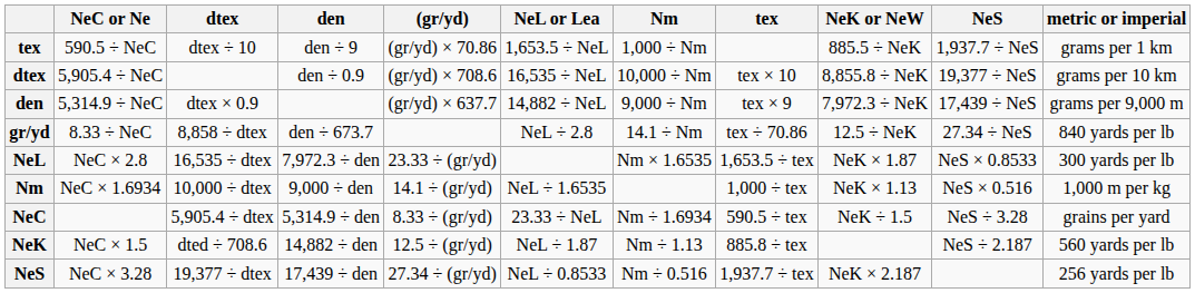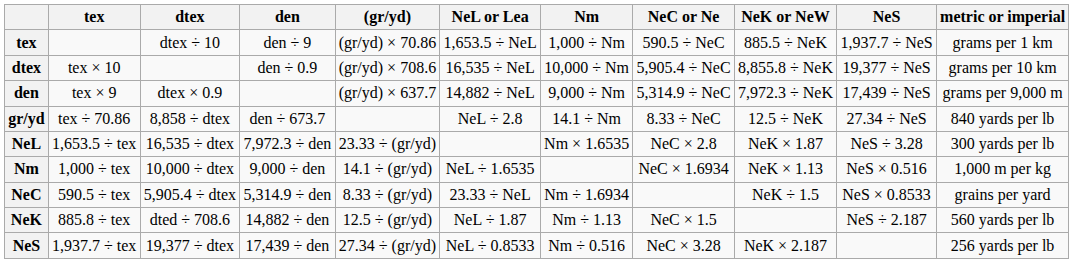columns swapped: tex <-> NeC or Ne
NeL | NeS: NeS × 0.8533 -> NeS ÷ 3.28
NeC | NeS: NeS ÷ 3.28 -> NeS × 0.8533
